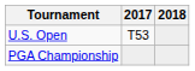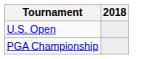- column: 2017 | T53
